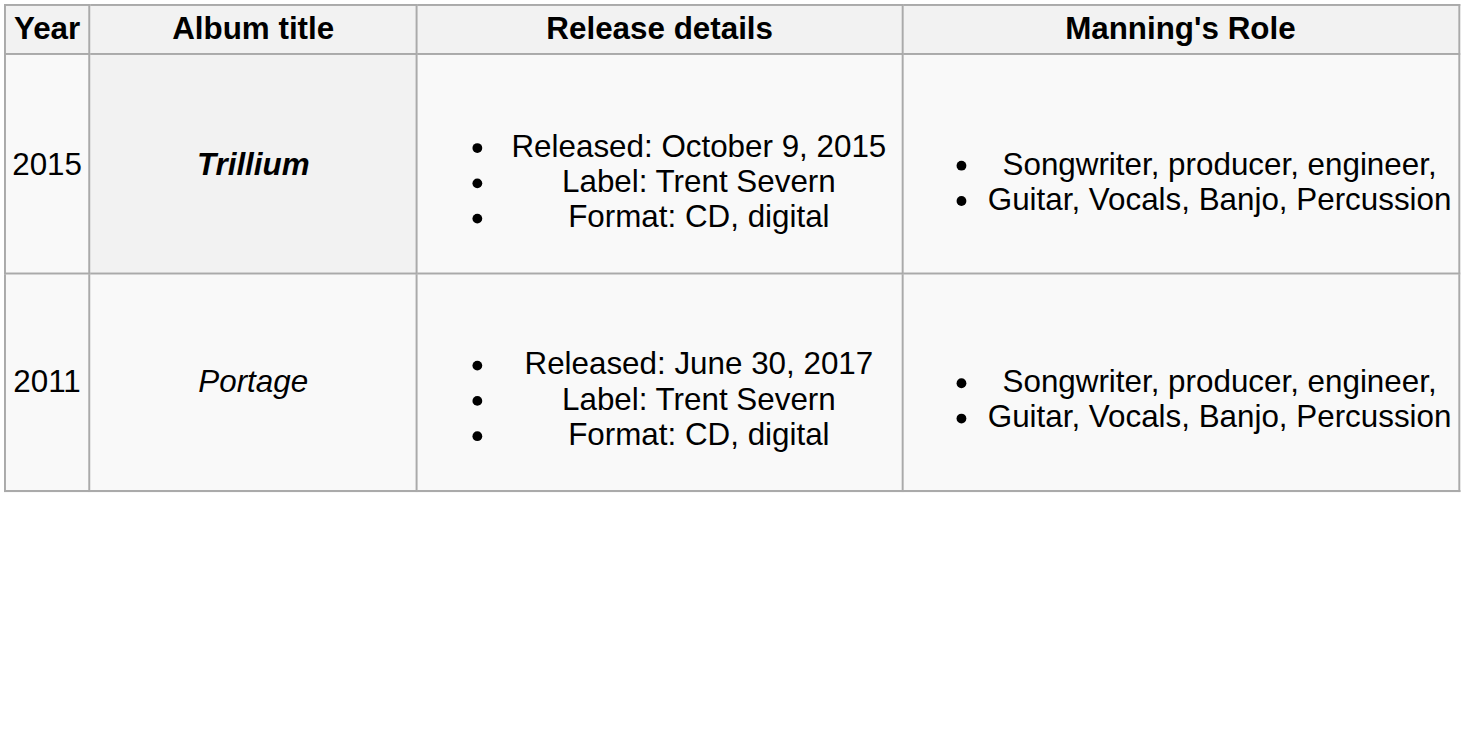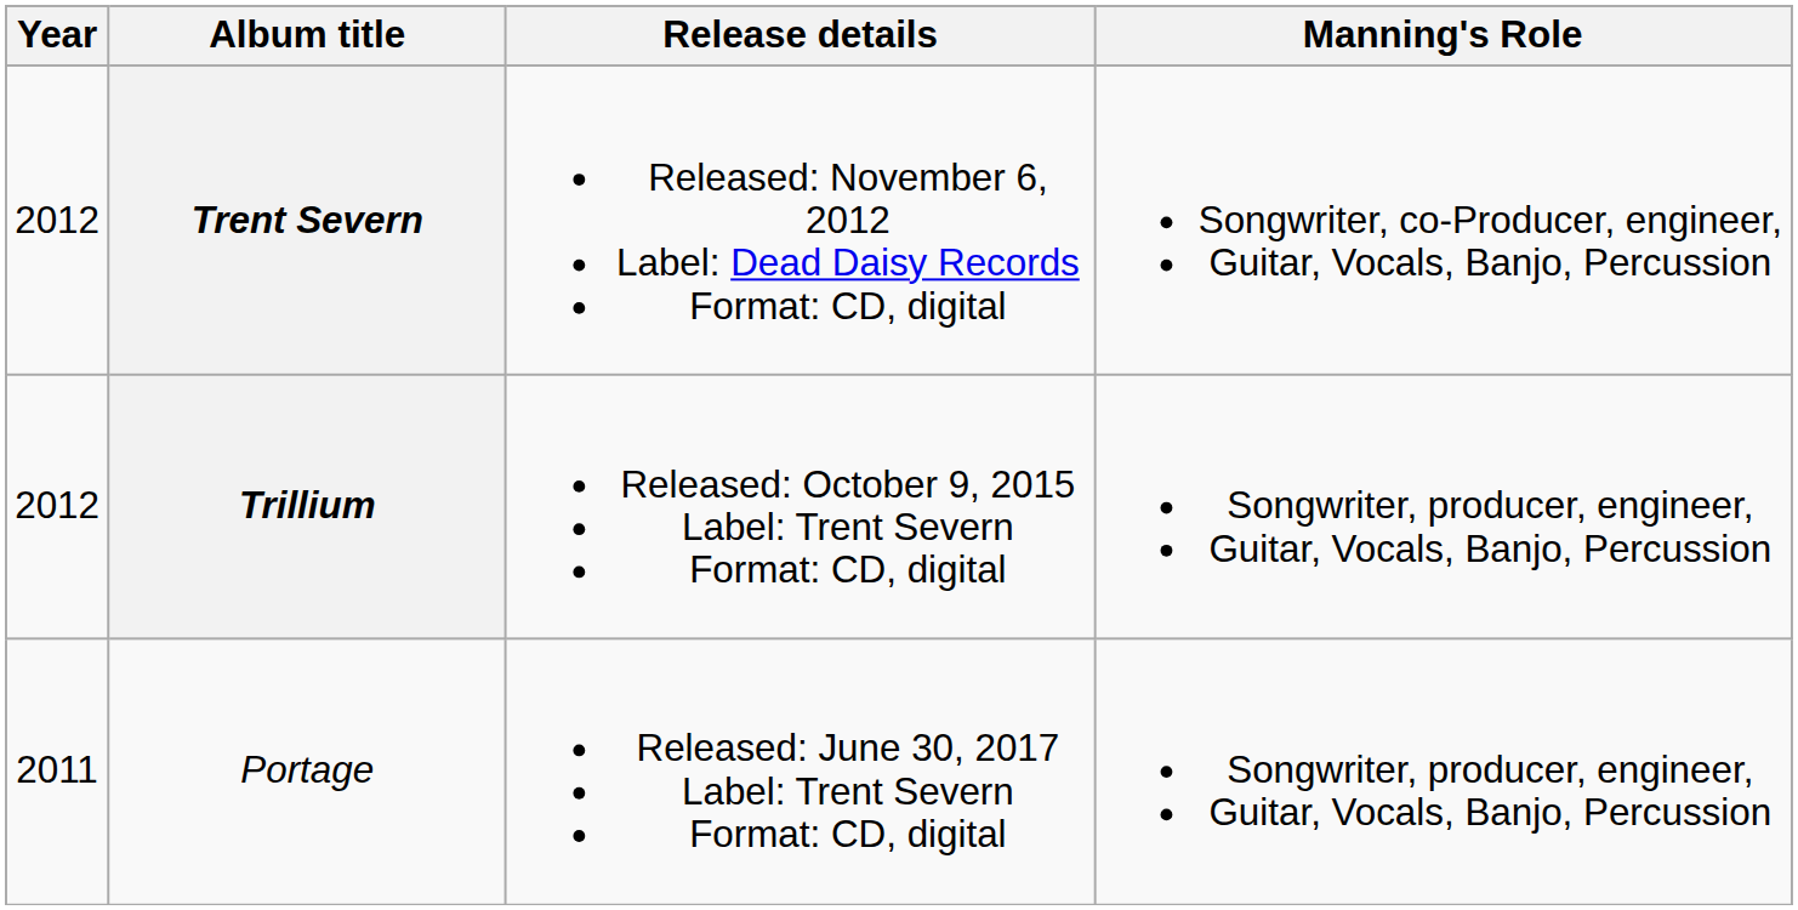+ row: 2012 | Trent Severn | Released: November 6, 2012 Label: Dead Daisy Records Format: CD, digital | Songwriter, co-Producer, engineer, Guitar, Vocals, Banjo, Percussion
Trillium | Year: 2015 -> 2012
